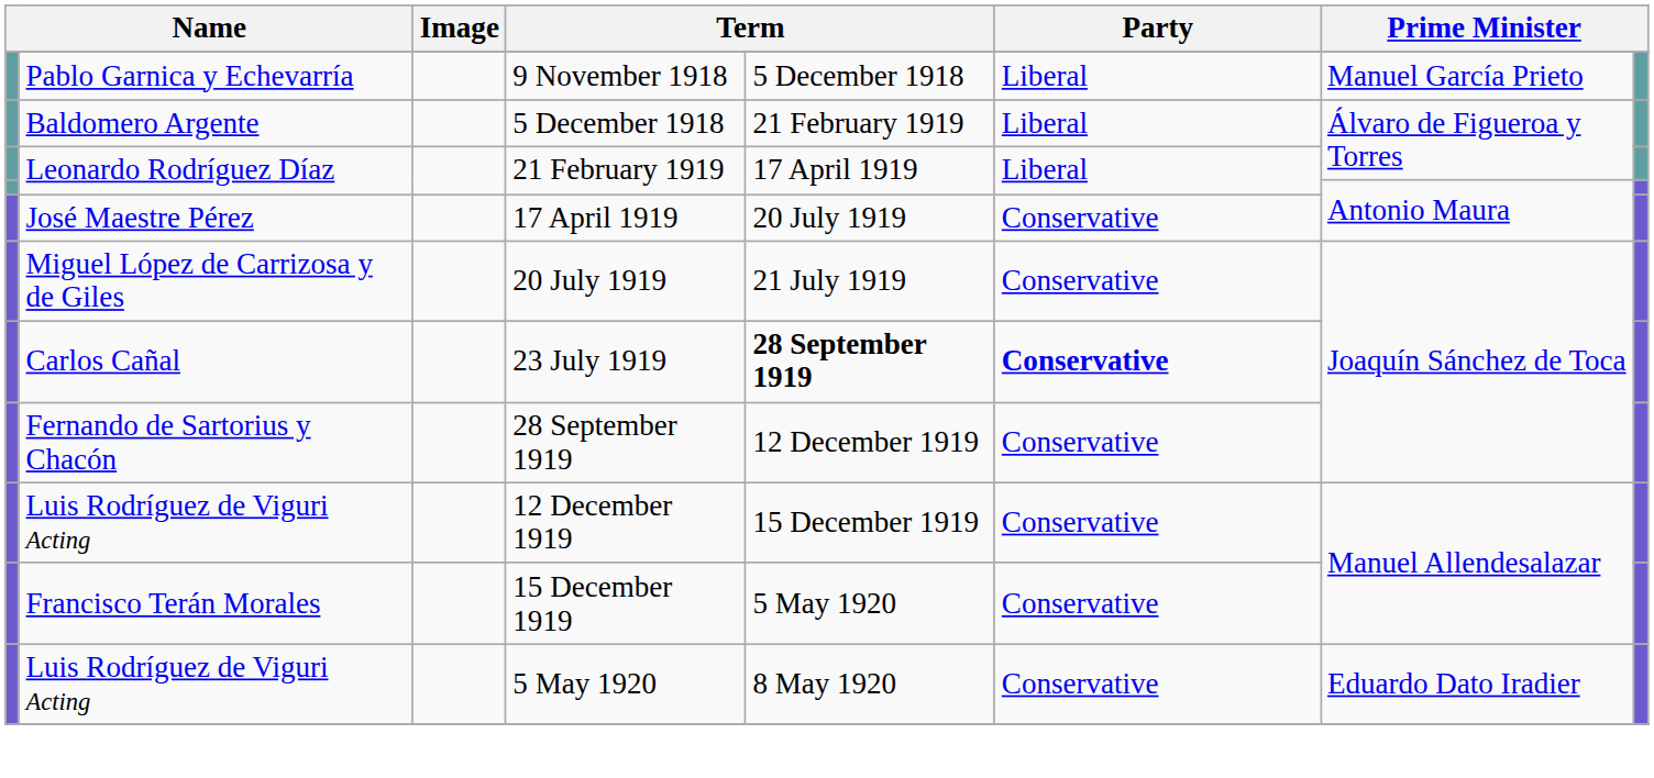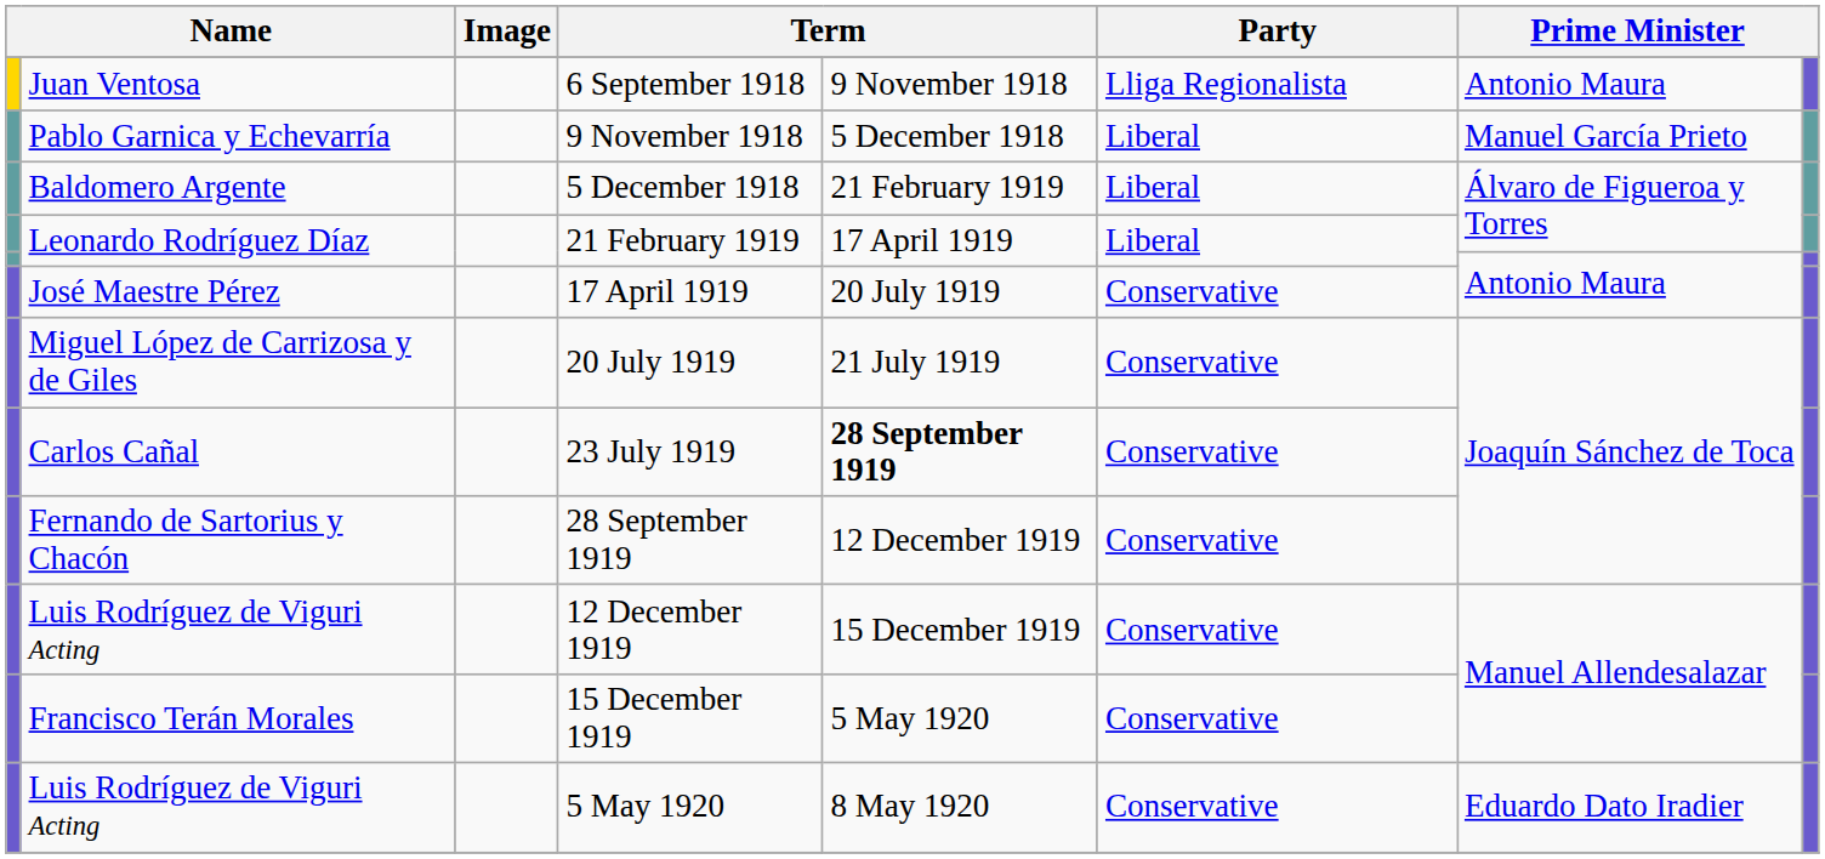+ row: Juan Ventosa | 6 September 1918 | 9 November 1918 | Lliga Regionalista | Antonio Maura
23 July 1919 | Party: bold -> normal
